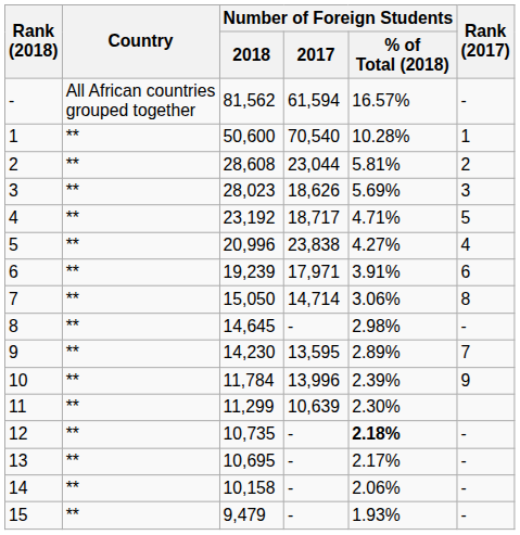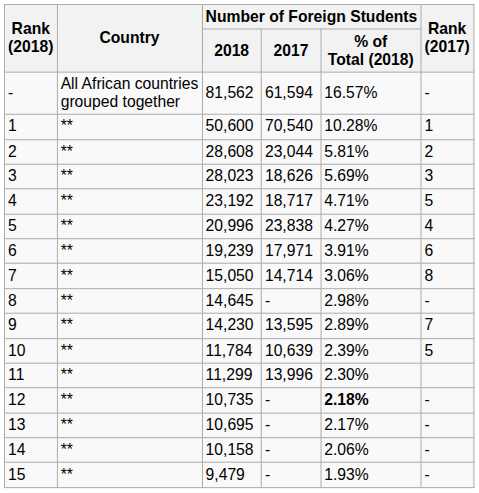10 | Number of Foreign Students / 2017: 13,996 -> 10,639
10 | Rank (2017): 9 -> 5
11 | Number of Foreign Students / 2017: 10,639 -> 13,996
